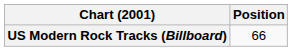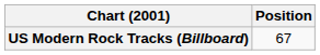US Modern Rock Tracks (Billboard) | Position: 66 -> 67
